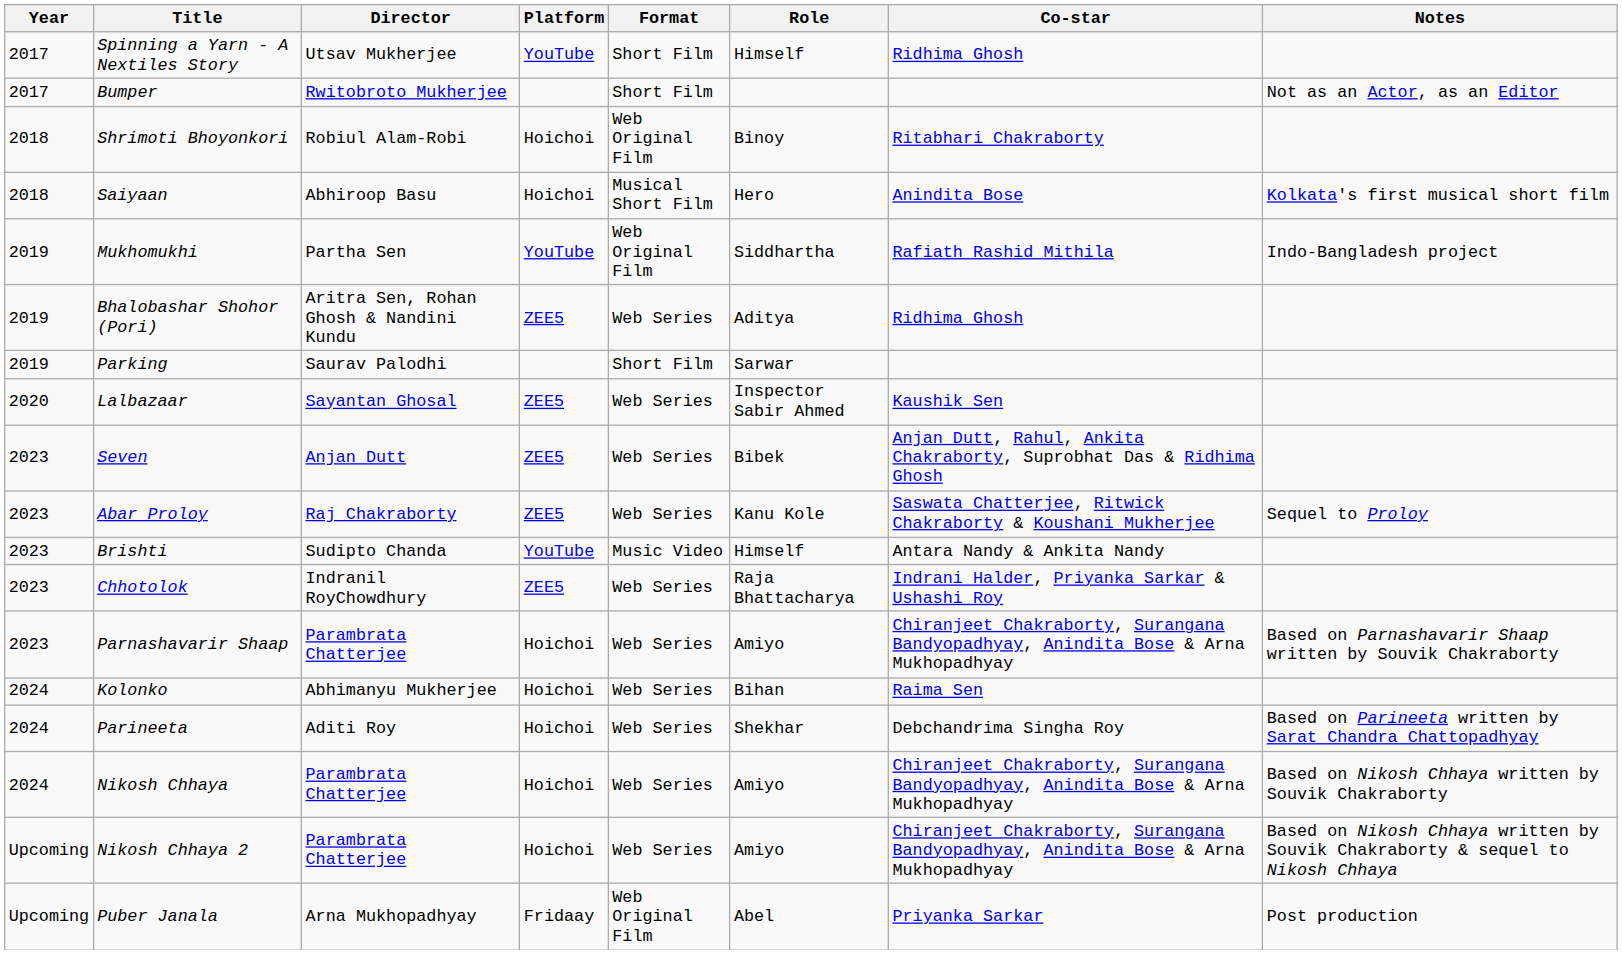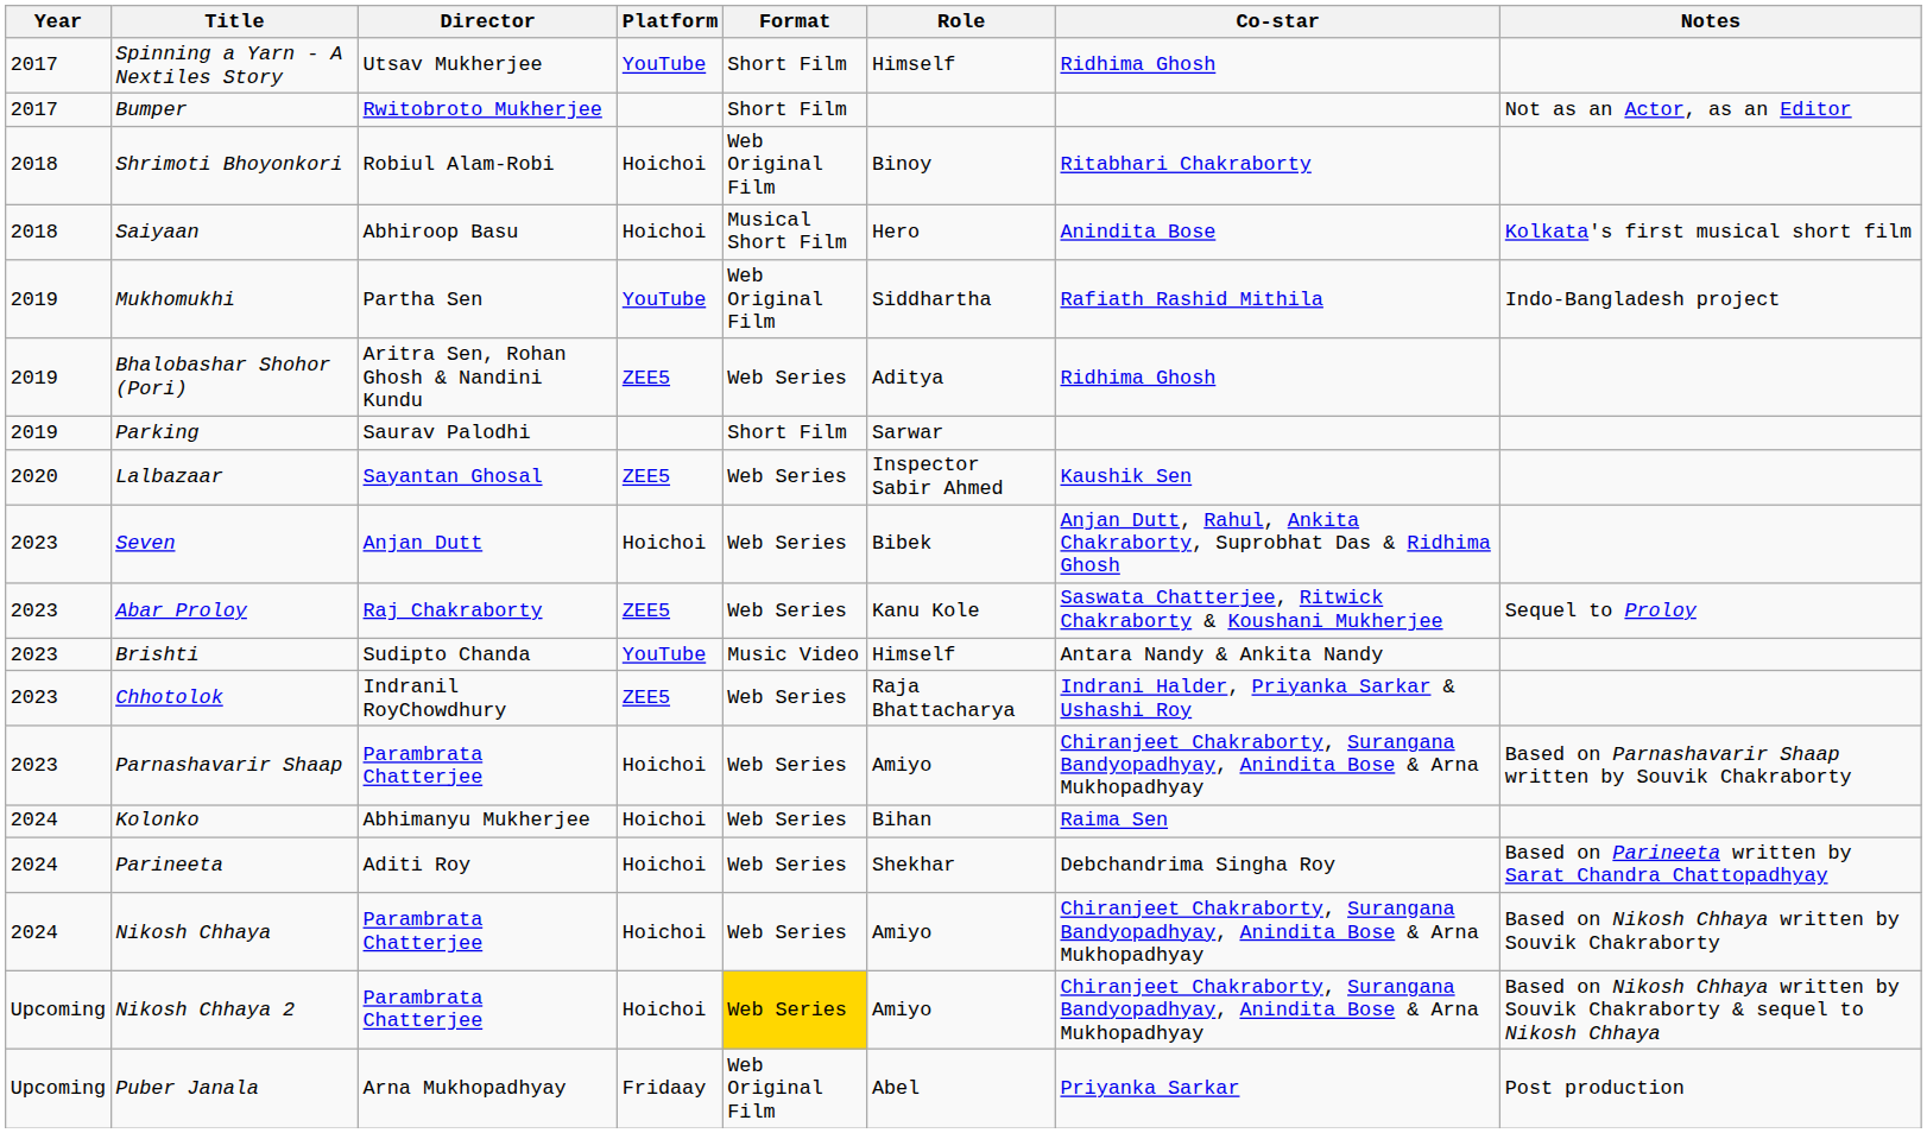Seven | Platform: ZEE5 -> Hoichoi
Nikosh Chhaya 2 | Format: no background -> gold background
